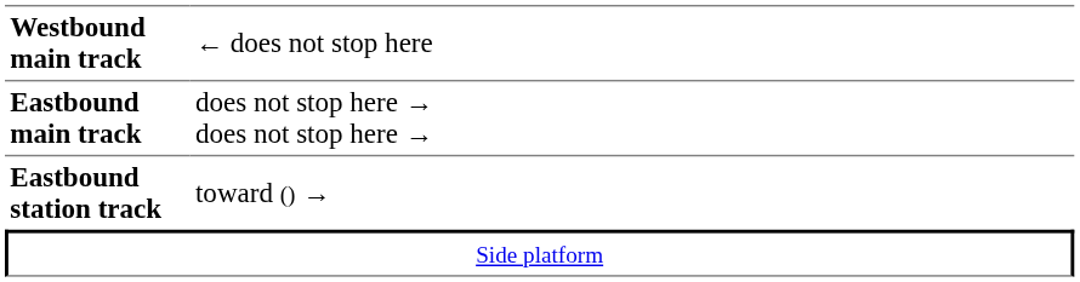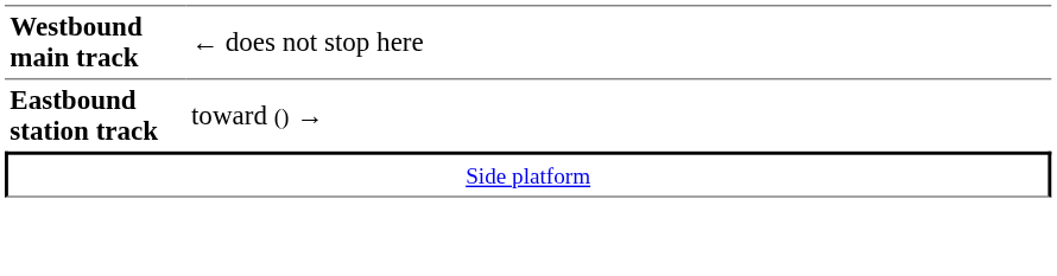- row: Eastbound main track | does not stop here → does not stop here →
